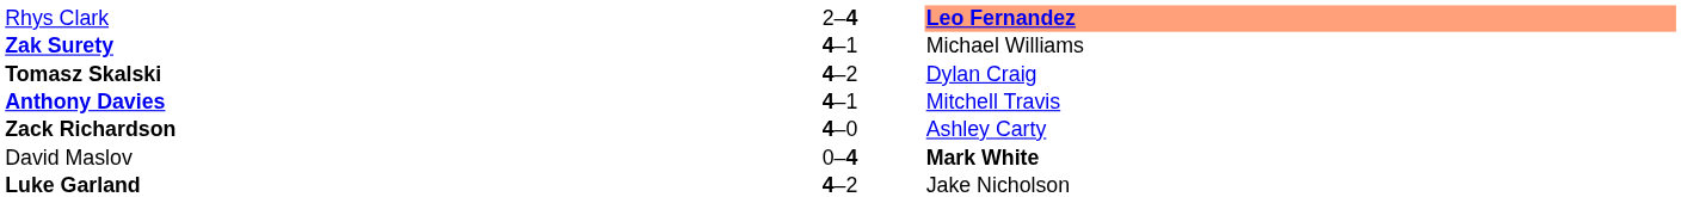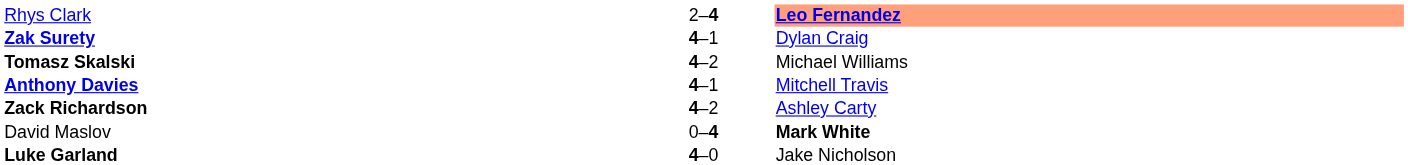Zak Surety | column 3: Michael Williams -> Dylan Craig
Tomasz Skalski | column 3: Dylan Craig -> Michael Williams
Zack Richardson | column 2: 4–0 -> 4–2
Luke Garland | column 2: 4–2 -> 4–0
